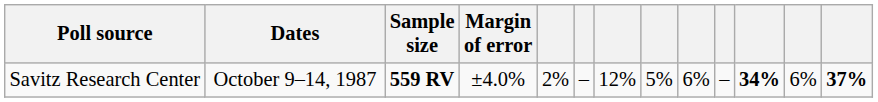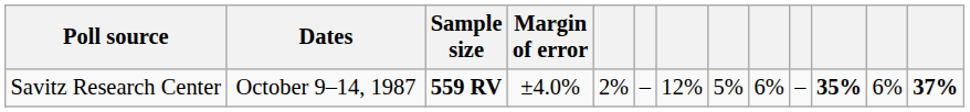Savitz Research Center | column 11: 34% -> 35%
